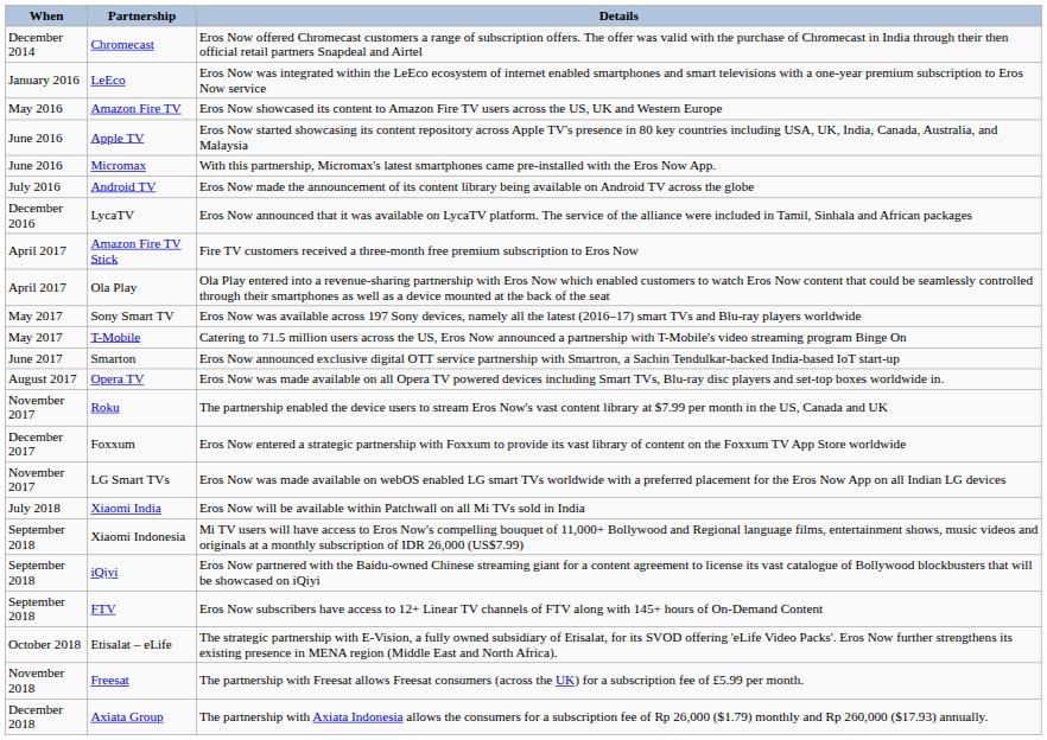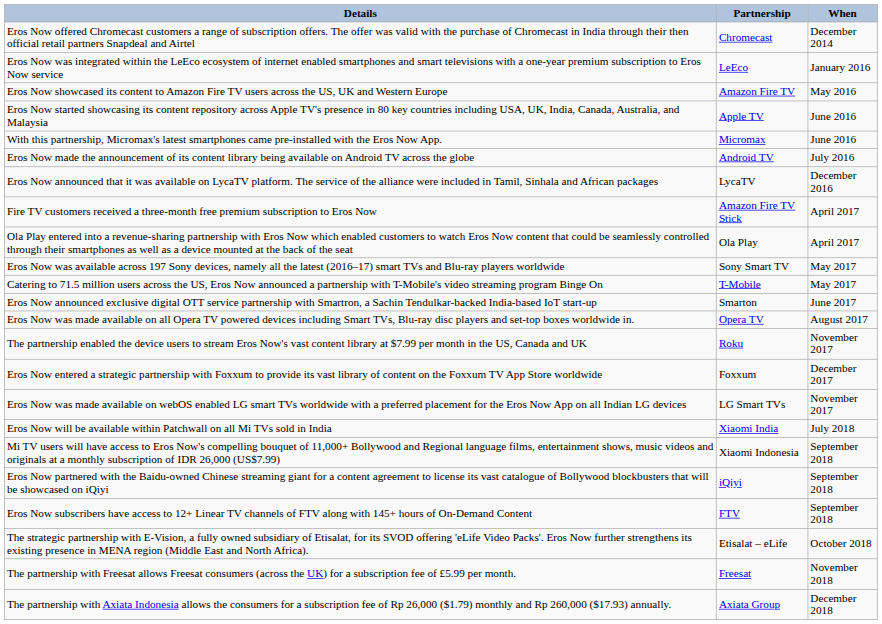columns swapped: When <-> Details
